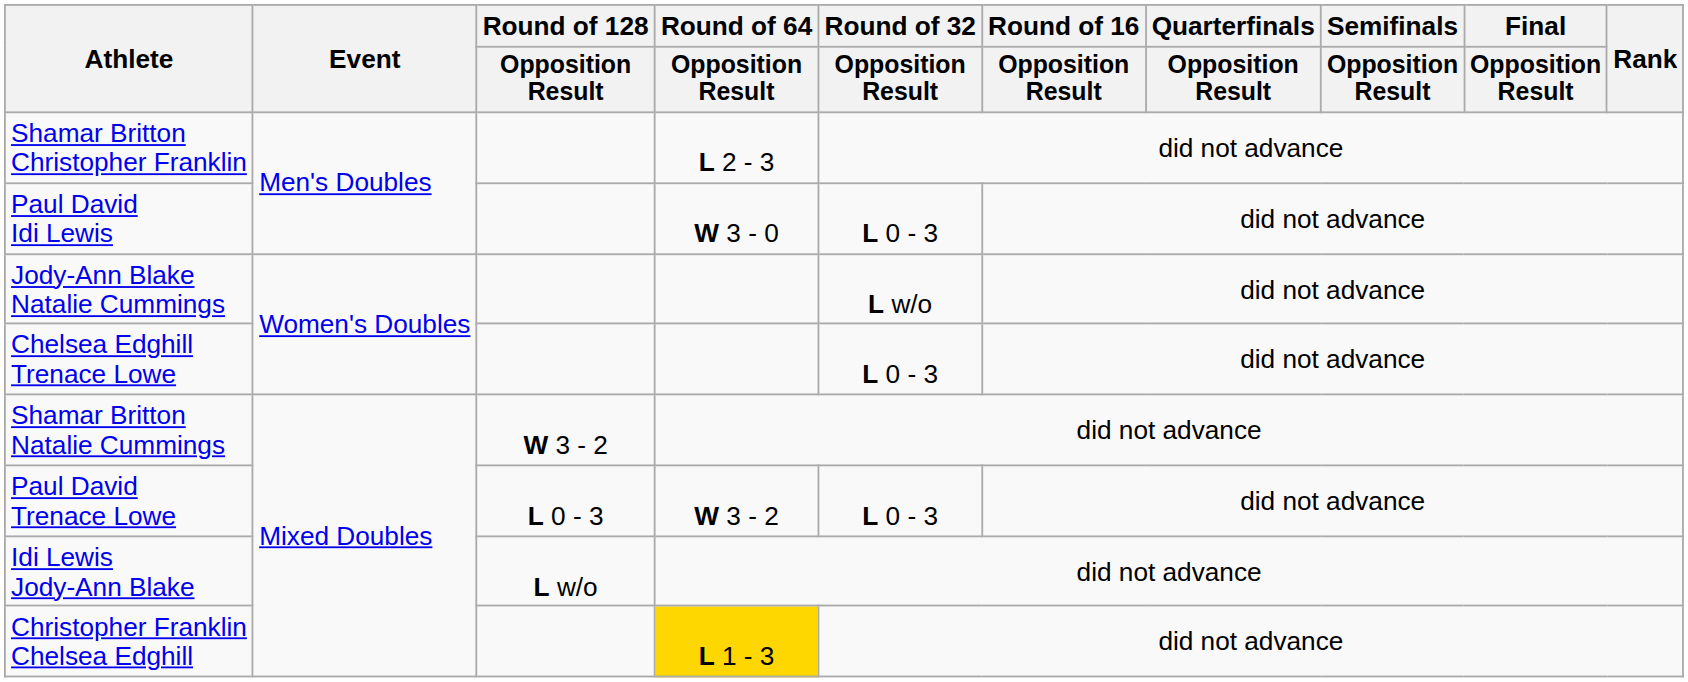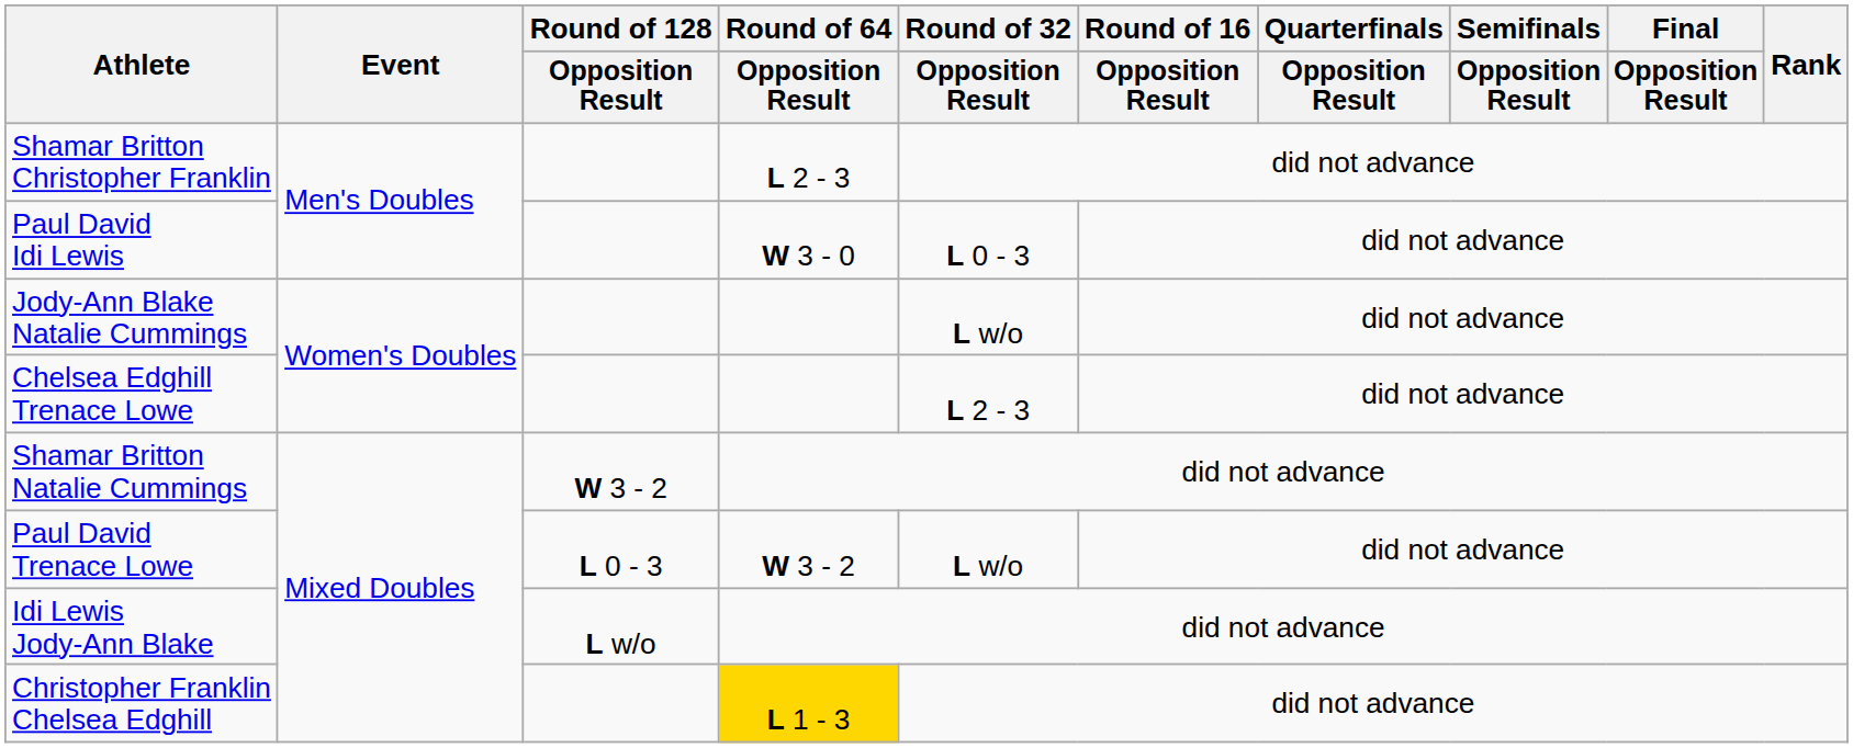Chelsea Edghill Trenace Lowe | Round of 32 / Opposition Result: L 0 - 3 -> L 2 - 3
Paul David Trenace Lowe | Round of 32 / Opposition Result: L 0 - 3 -> L w/o
